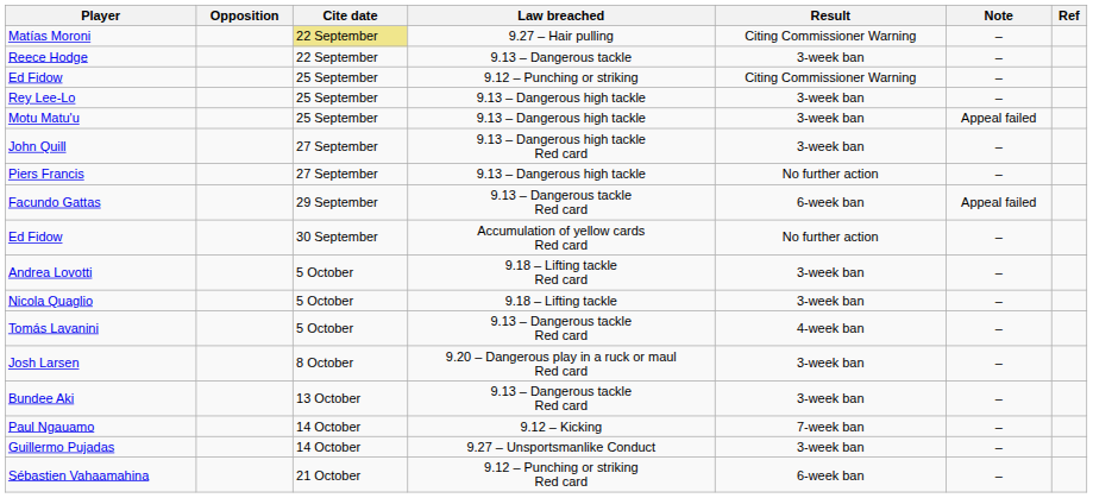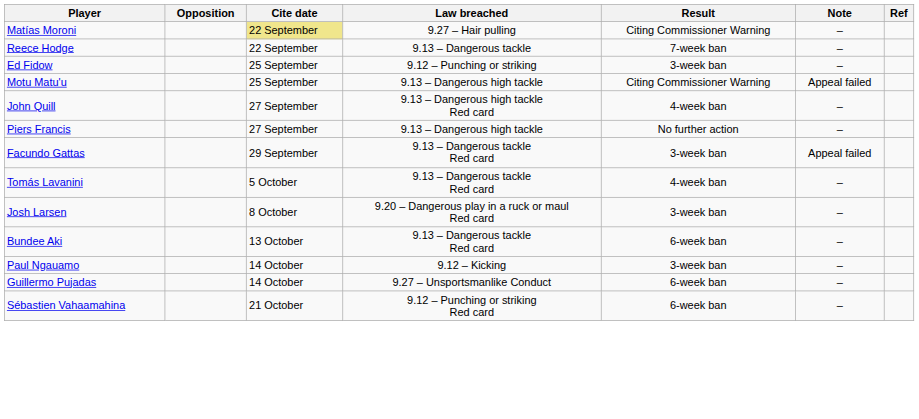Reece Hodge | Result: 3-week ban -> 7-week ban
Ed Fidow / 9.12 – Punching or striking | Result: Citing Commissioner Warning -> 3-week ban
- row: Rey Lee-Lo | 25 September | 9.13 – Dangerous high tackle | 3-week ban | –
Motu Matu'u | Result: 3-week ban -> Citing Commissioner Warning
John Quill | Result: 3-week ban -> 4-week ban
Facundo Gattas | Result: 6-week ban -> 3-week ban
- row: Ed Fidow | 30 September | Accumulation of yellow cards Red card | No further action | –
- row: Andrea Lovotti | 5 October | 9.18 – Lifting tackle Red card | 3-week ban | –
- row: Nicola Quaglio | 5 October | 9.18 – Lifting tackle | 3-week ban | –
Bundee Aki | Result: 3-week ban -> 6-week ban
Paul Ngauamo | Result: 7-week ban -> 3-week ban
Guillermo Pujadas | Result: 3-week ban -> 6-week ban
